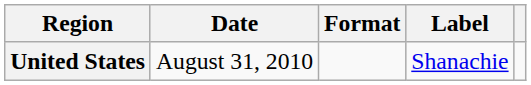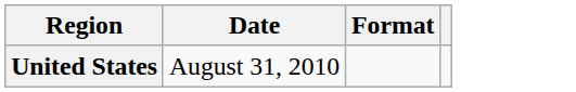- column: Label | Shanachie
